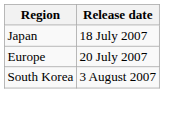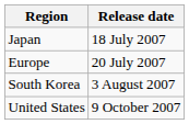+ row: United States | 9 October 2007
